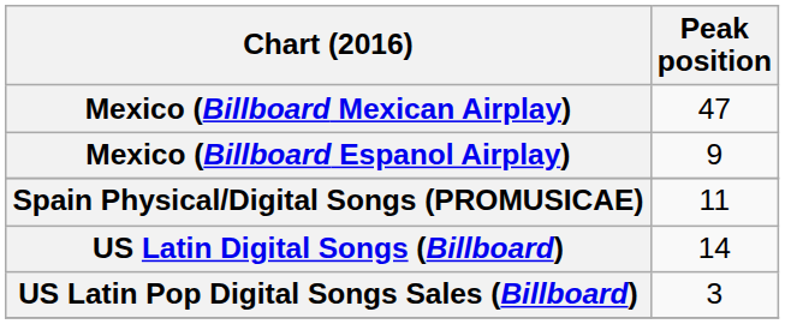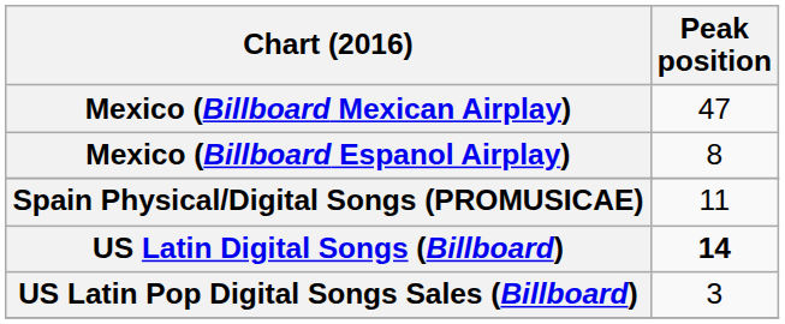Mexico (Billboard Espanol Airplay) | Peak position: 9 -> 8
US Latin Digital Songs (Billboard) | Peak position: normal -> bold
